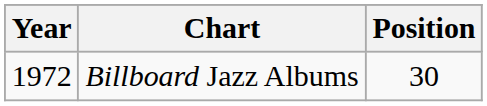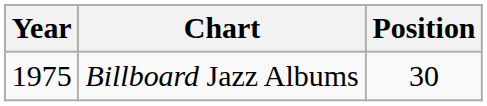Billboard Jazz Albums | Year: 1972 -> 1975
